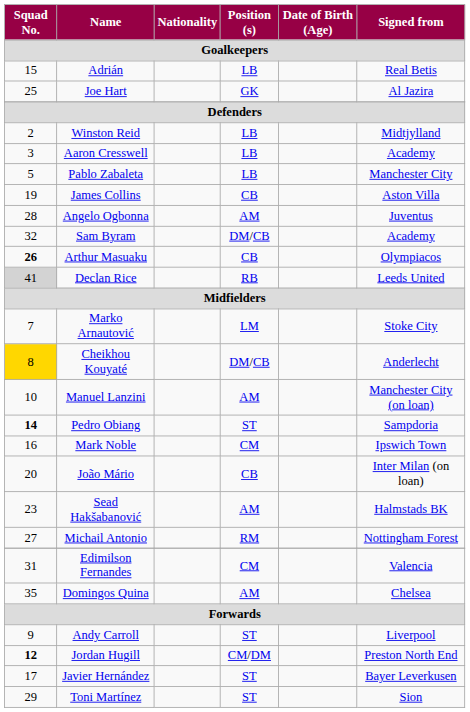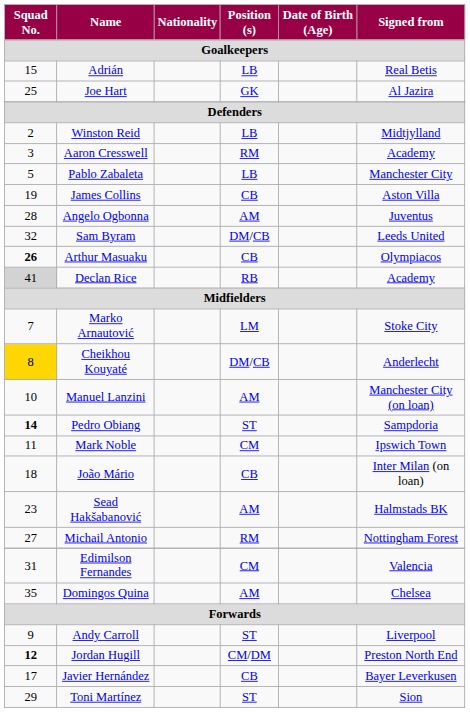Aaron Cresswell | Position (s) / Goalkeepers: LB -> RM
Sam Byram | Signed from / Goalkeepers: Academy -> Leeds United
Declan Rice | Signed from / Goalkeepers: Leeds United -> Academy
Mark Noble | Squad No. / Goalkeepers: 16 -> 11
João Mário | Squad No. / Goalkeepers: 20 -> 18
Javier Hernández | Position (s) / Goalkeepers: ST -> CB
